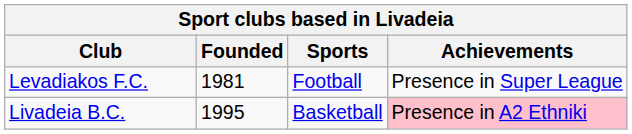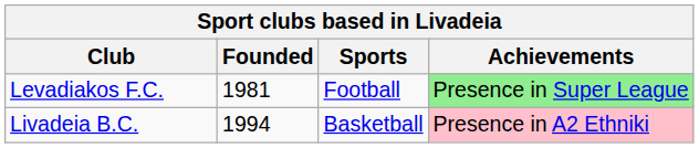Levadiakos F.C. | Achievements: no background -> lightgreen background
Livadeia B.C. | Founded: 1995 -> 1994
